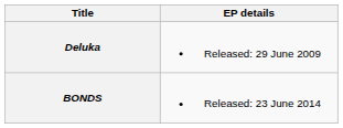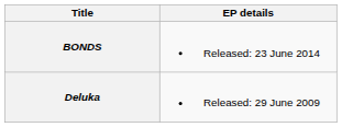rows swapped: Deluka <-> BONDS
